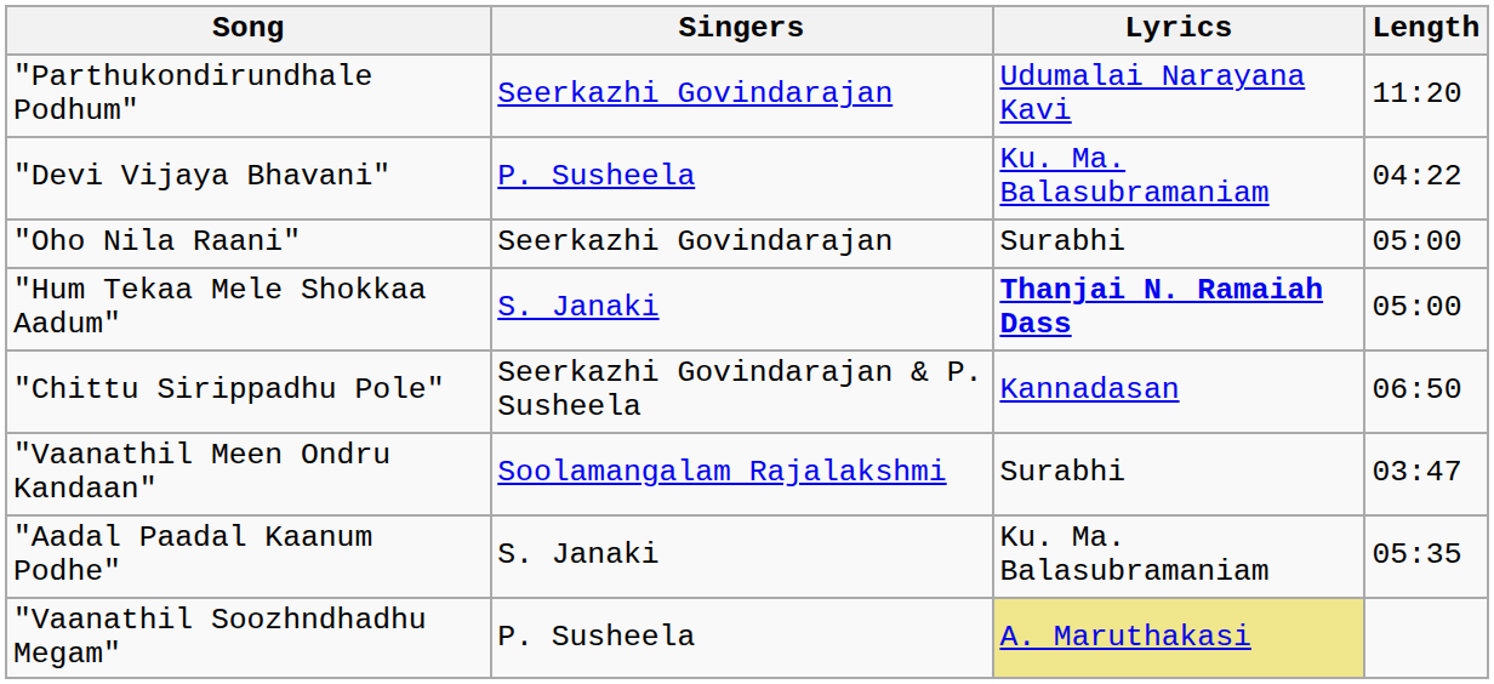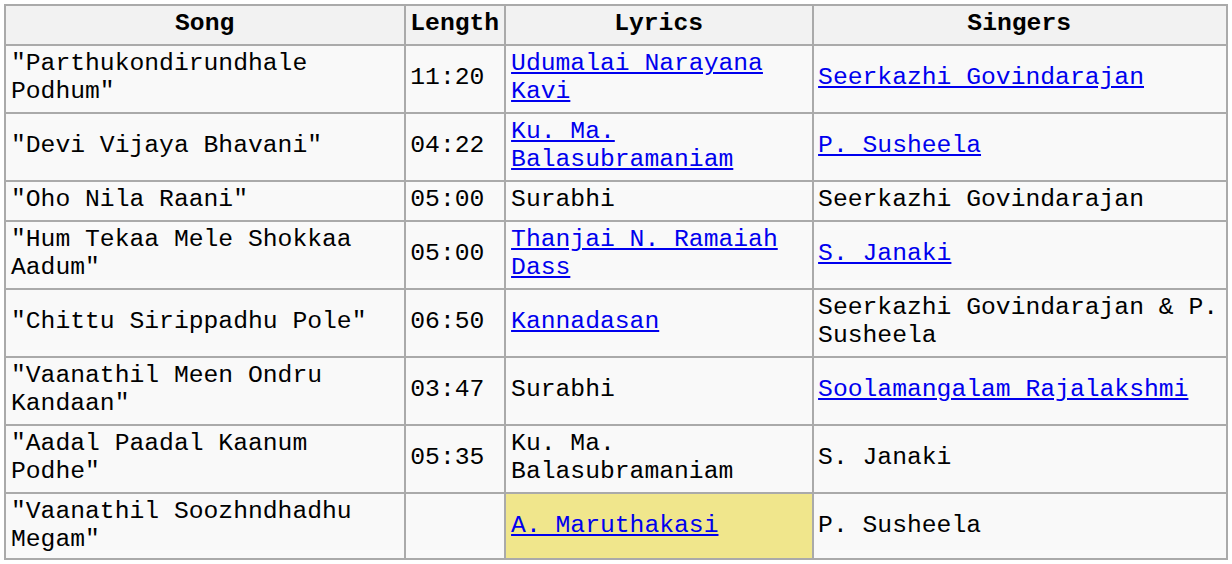columns swapped: Singers <-> Length
"Hum Tekaa Mele Shokkaa Aadum" | Lyrics: bold -> normal
